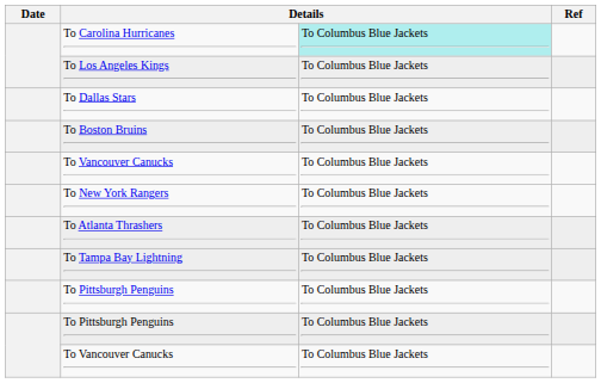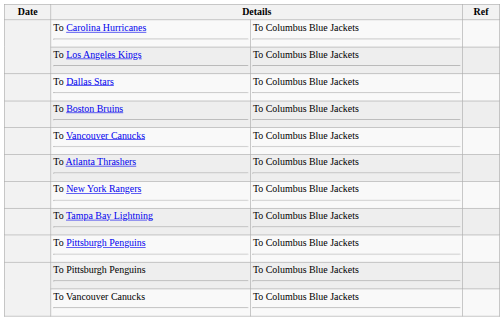To Carolina Hurricanes | column 3: paleturquoise background -> no background
rows swapped: To Atlanta Thrashers <-> To New York Rangers
